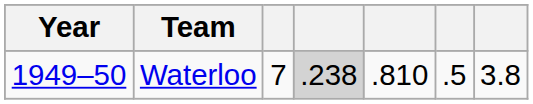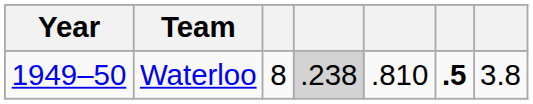Waterloo | column 3: 7 -> 8
Waterloo | column 6: normal -> bold
